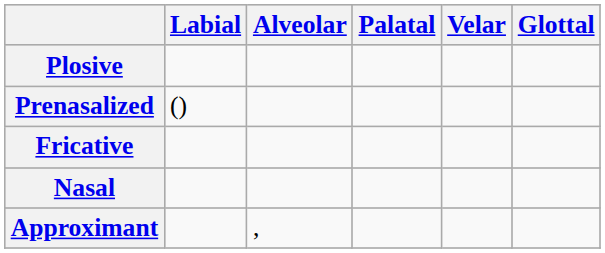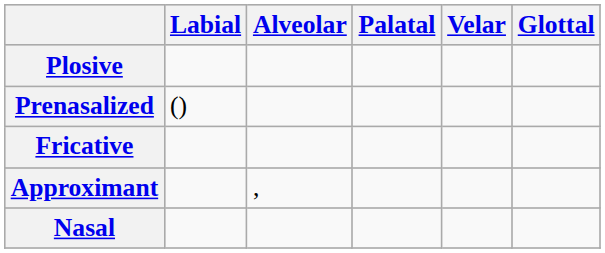rows swapped: Nasal <-> Approximant
